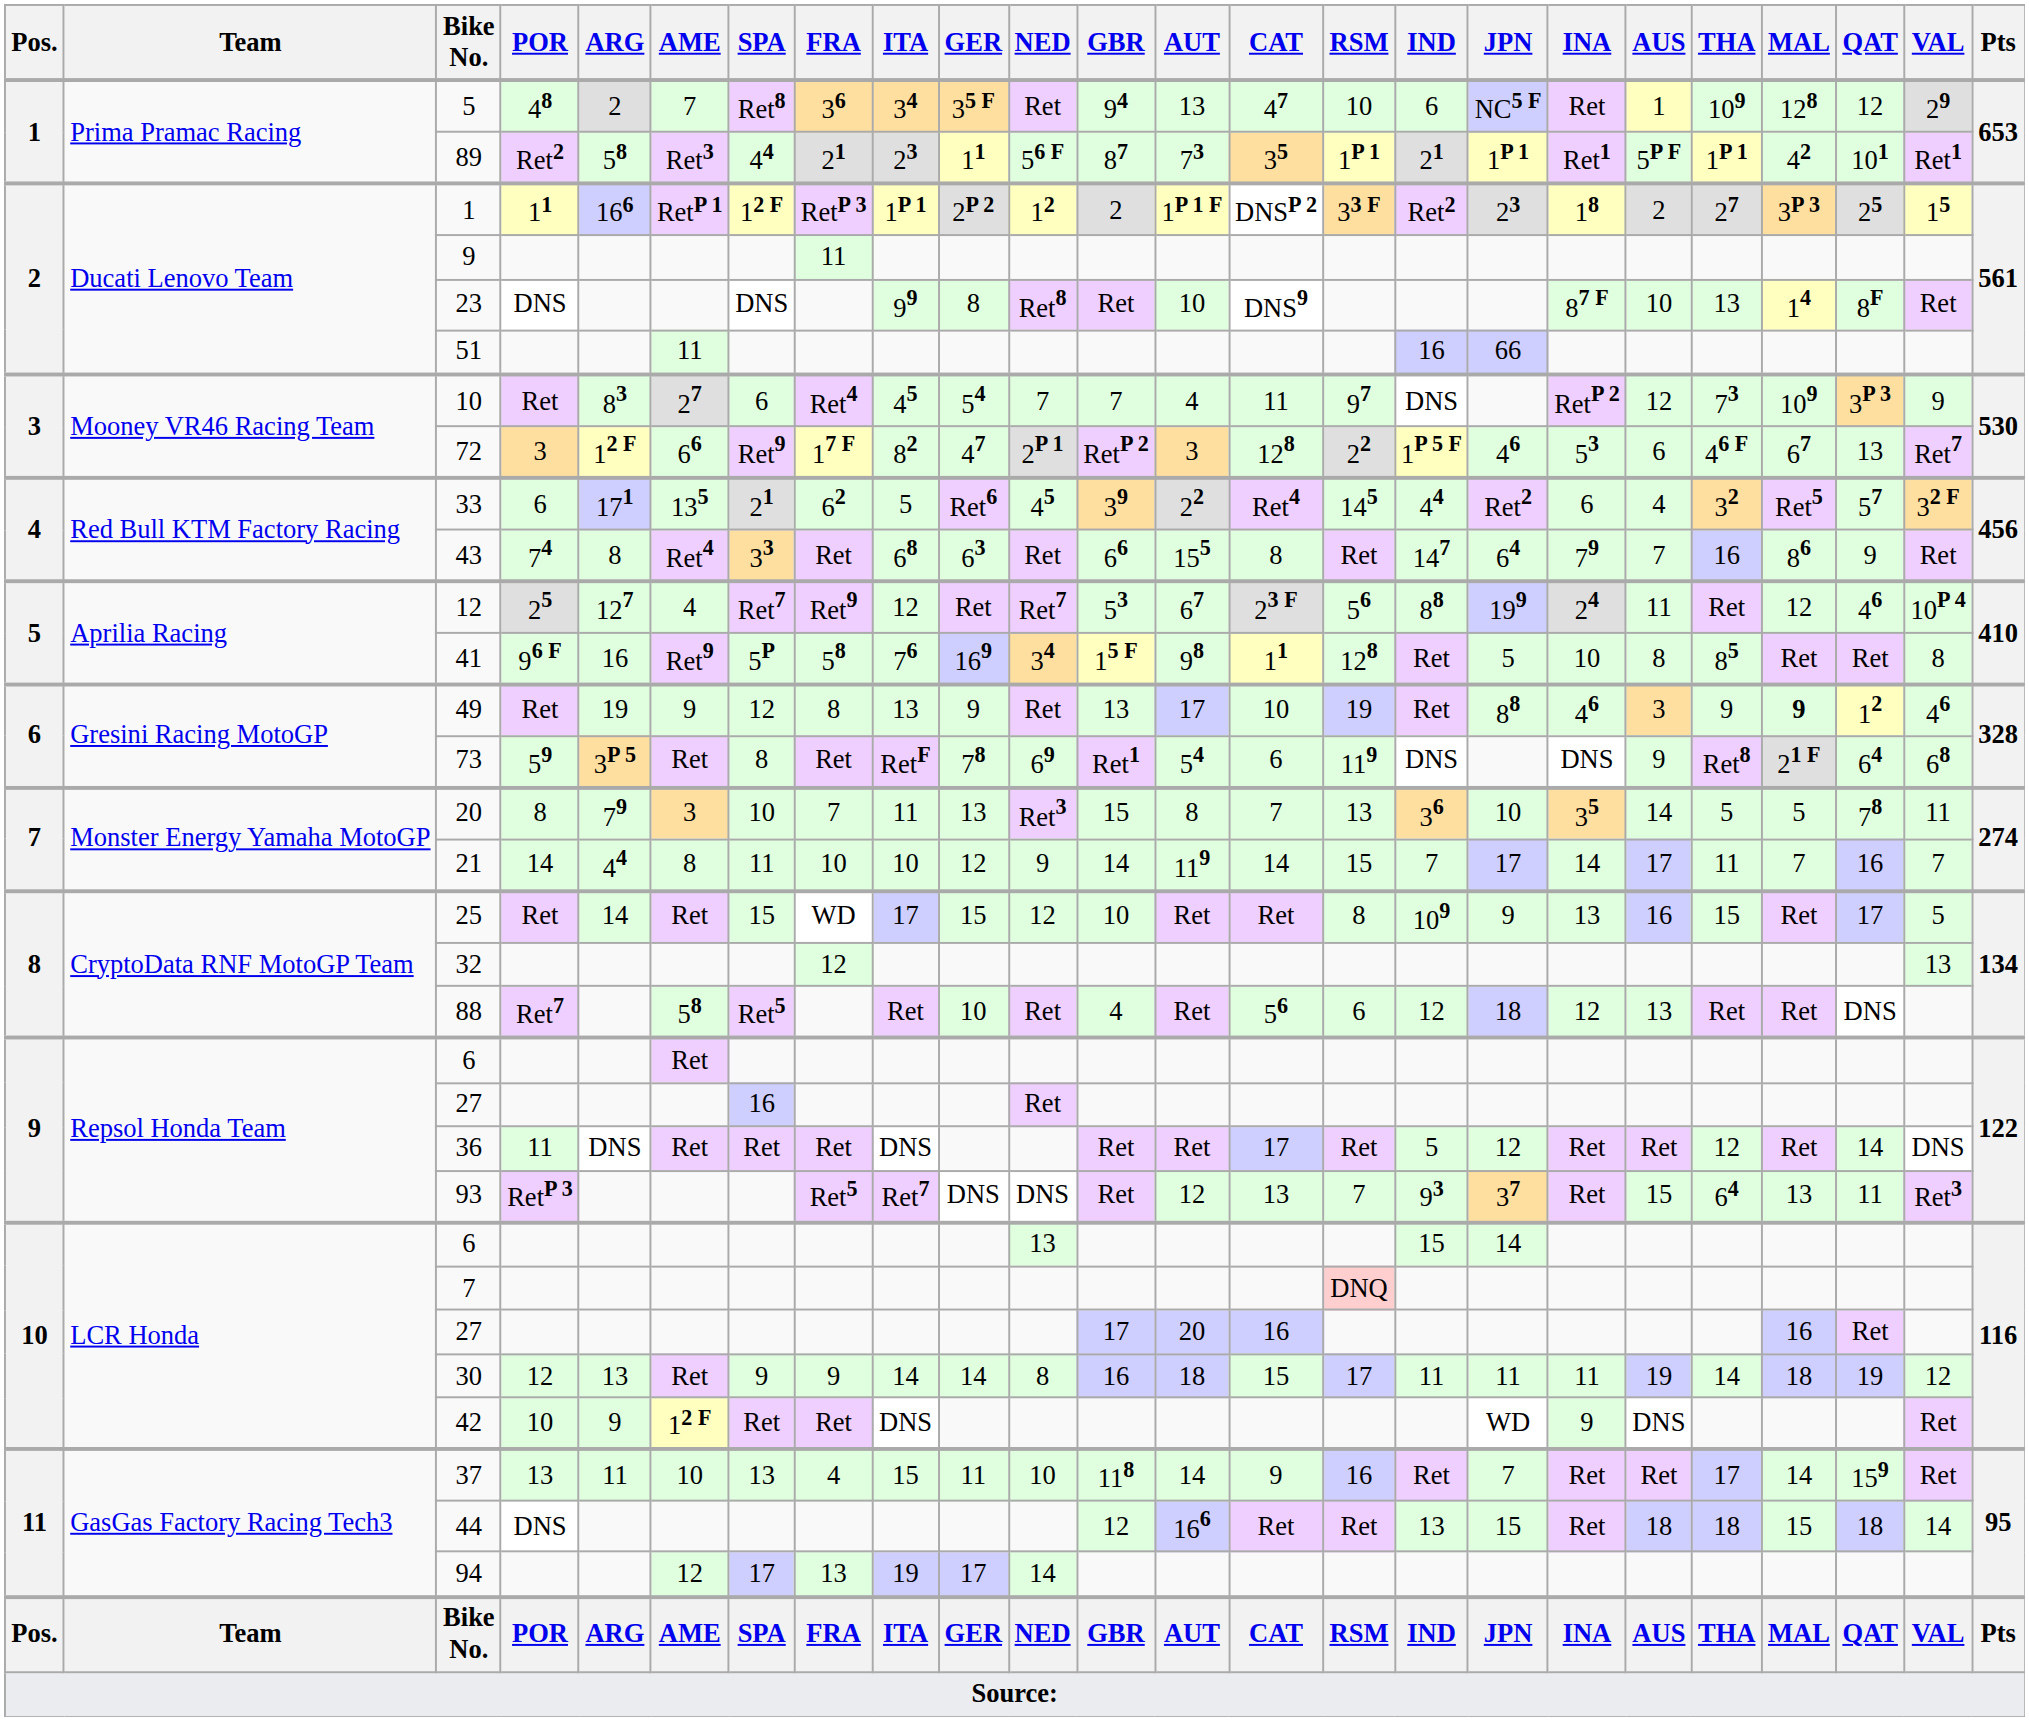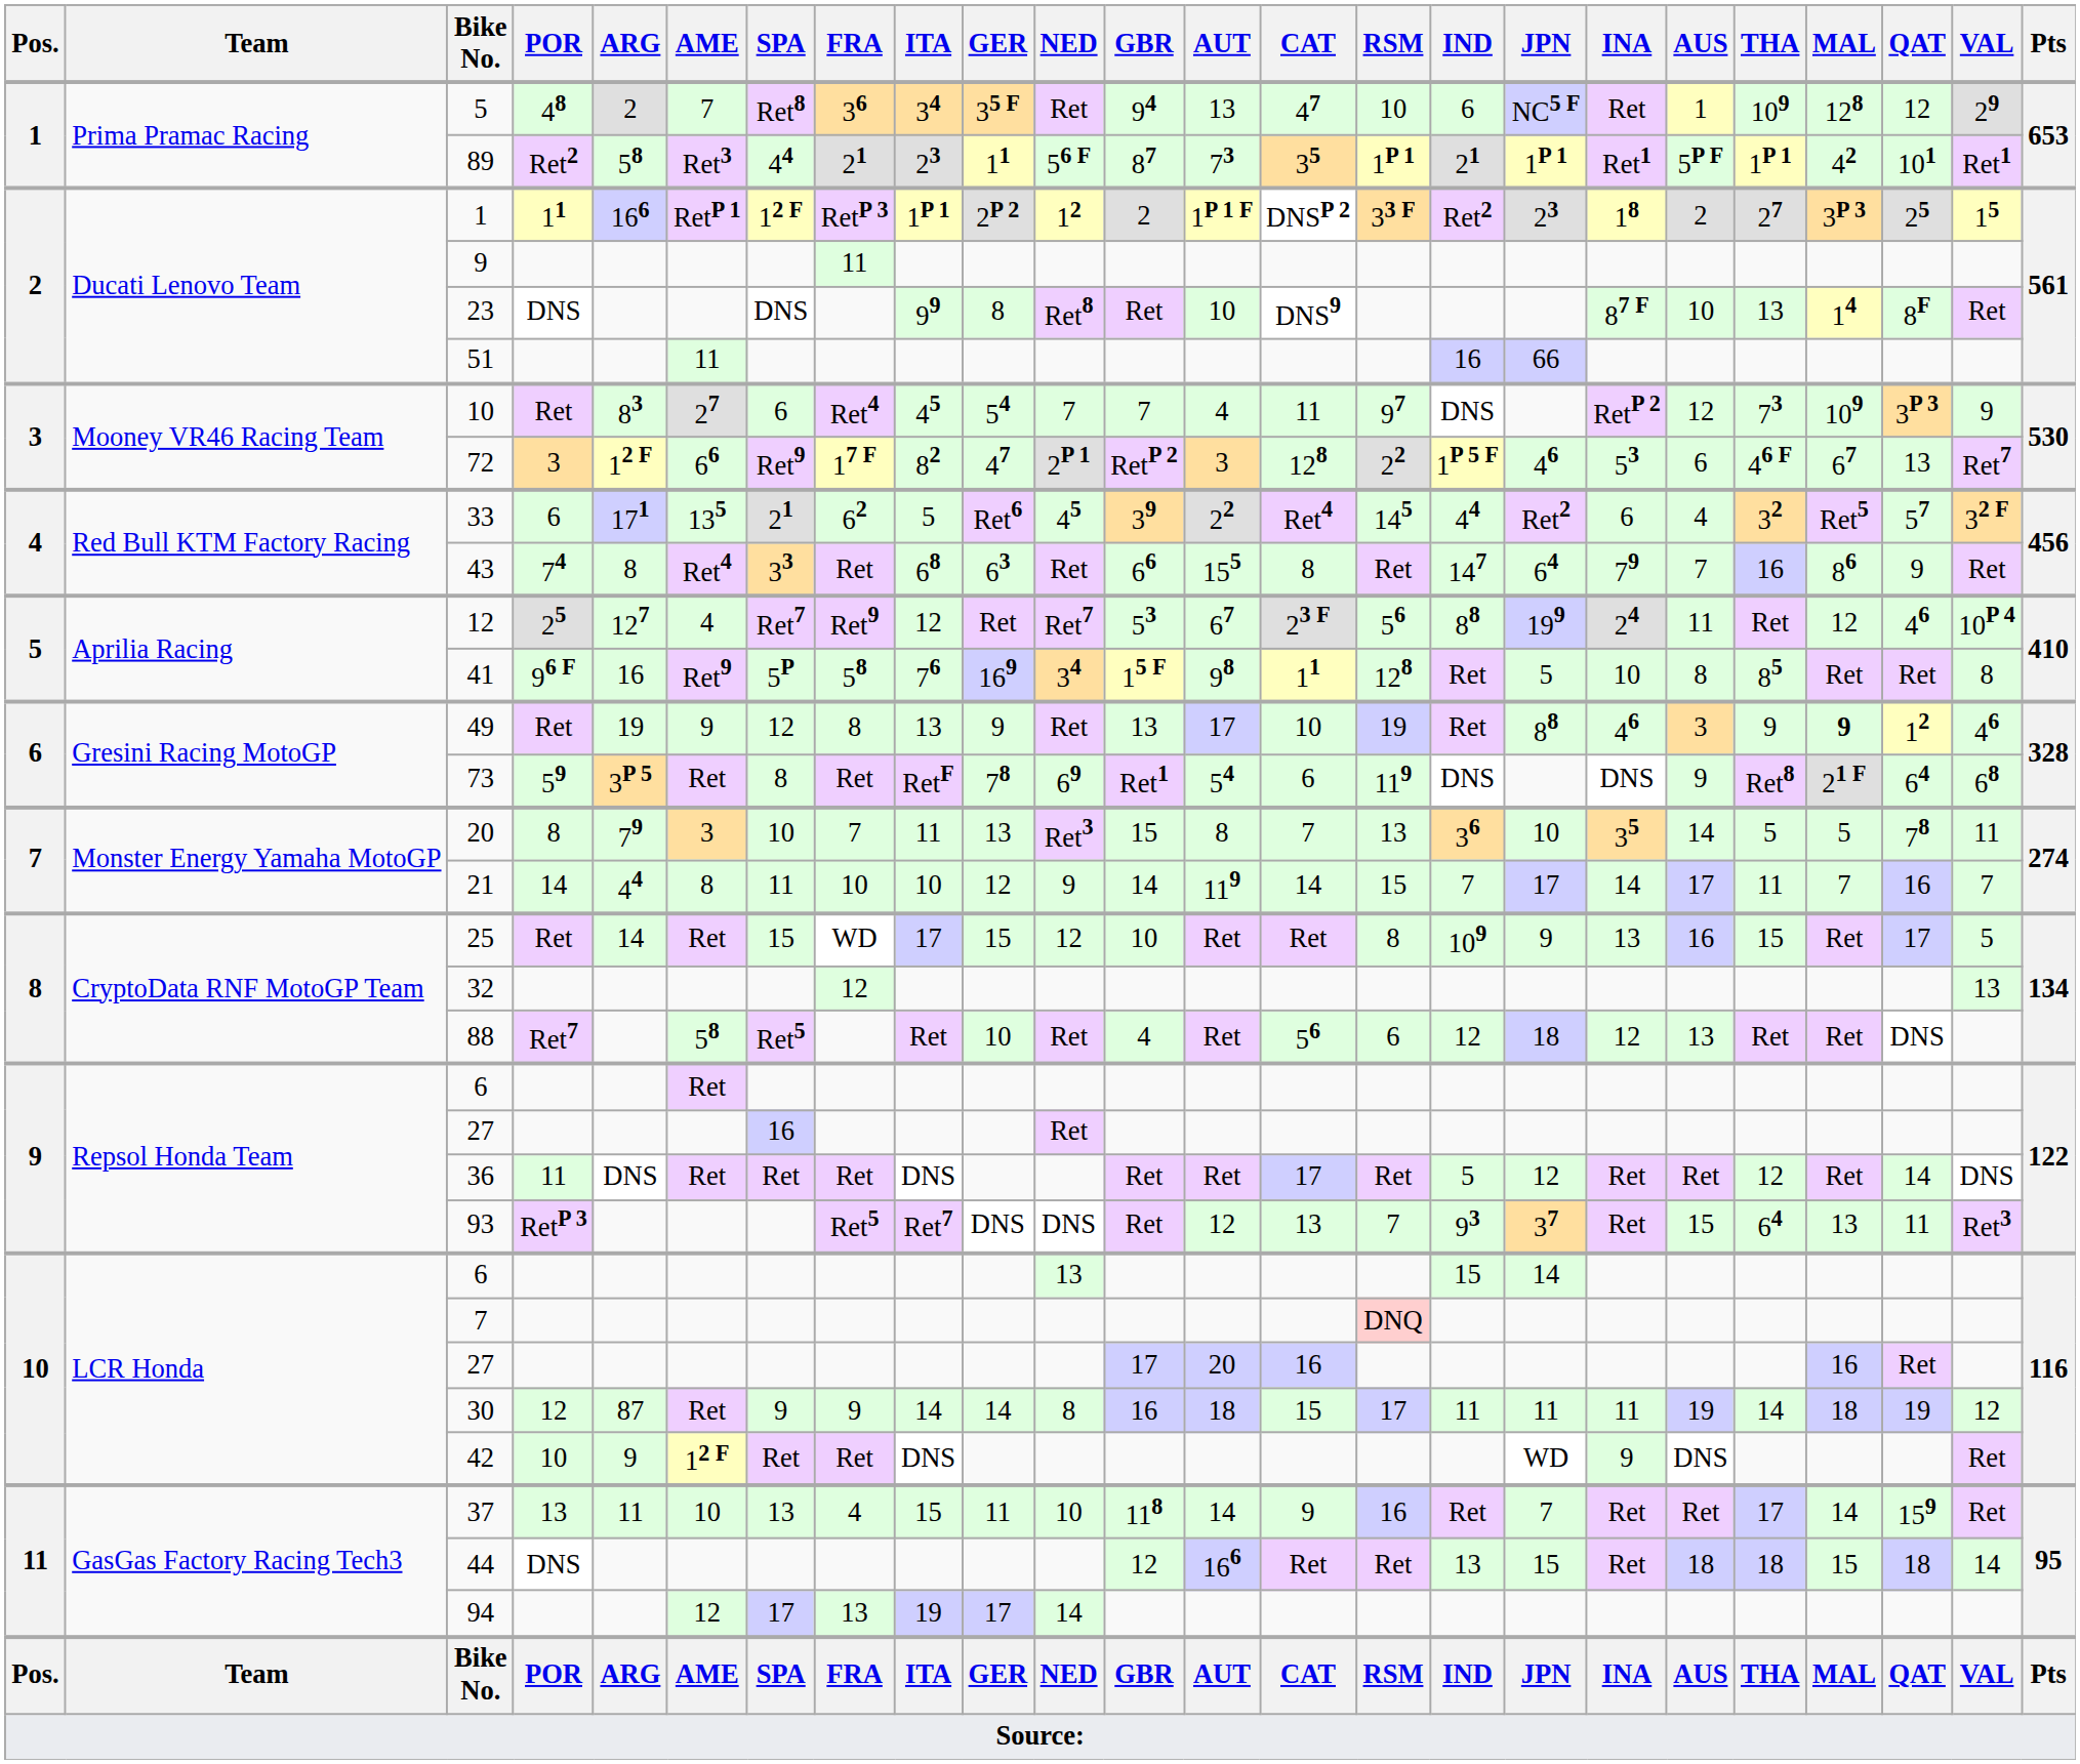30 | ARG: 13 -> 87
